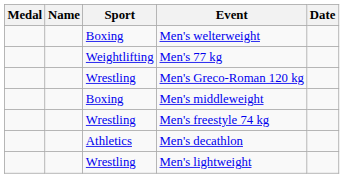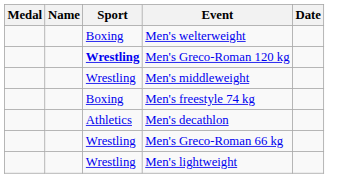- row: Weightlifting | Men's 77 kg
Men's Greco-Roman 120 kg | Sport: normal -> bold
Men's middleweight | Sport: Boxing -> Wrestling
Men's freestyle 74 kg | Sport: Wrestling -> Boxing
+ row: Wrestling | Men's Greco-Roman 66 kg
